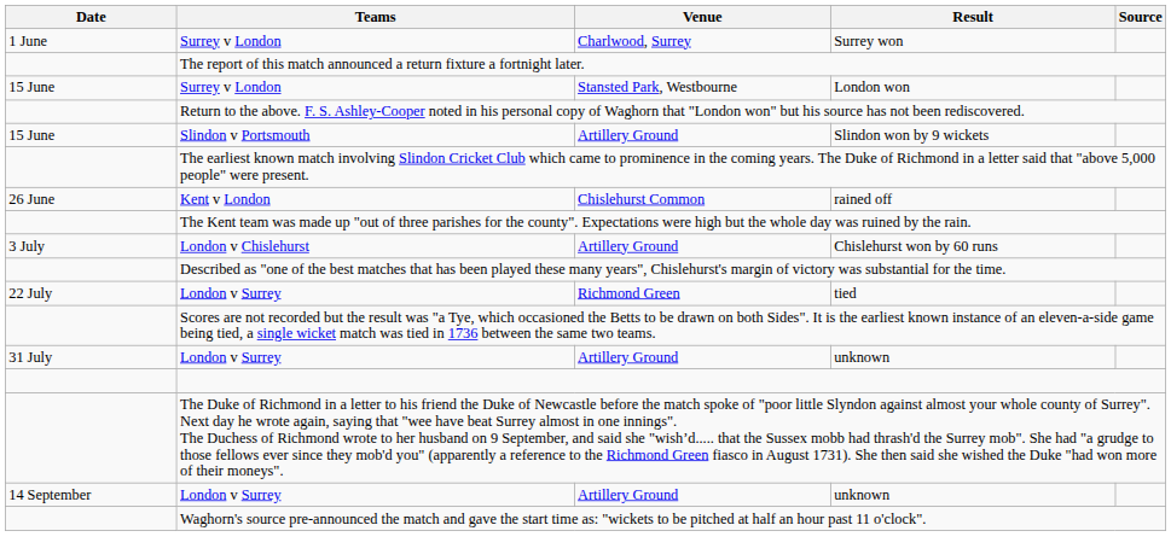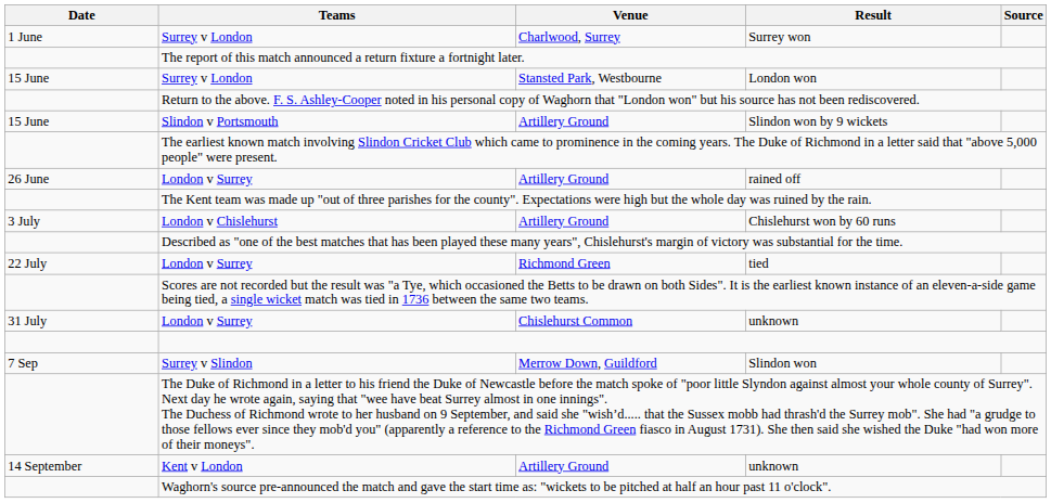rained off | Teams: Kent v London -> London v Surrey
rained off | Venue: Chislehurst Common -> Artillery Ground
31 July / unknown | Venue: Artillery Ground -> Chislehurst Common
+ row: 7 Sep | Surrey v Slindon | Merrow Down, Guildford | Slindon won
14 September / unknown | Teams: London v Surrey -> Kent v London
